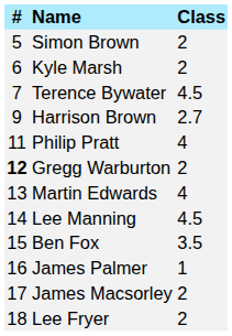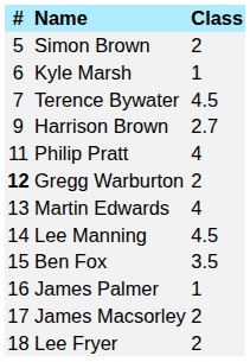Kyle Marsh | Class: 2 -> 1
